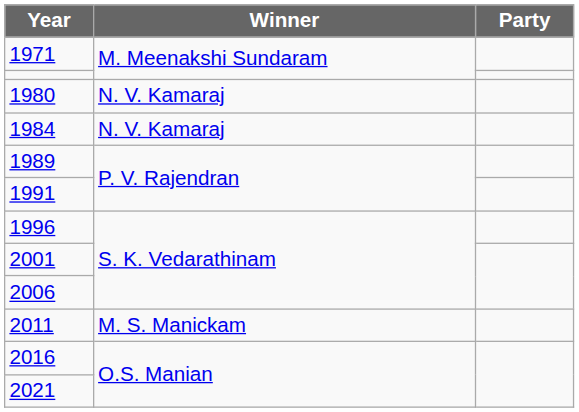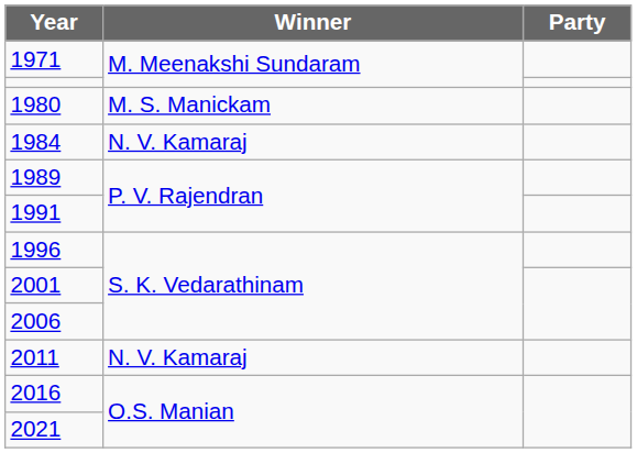1980 | Winner: N. V. Kamaraj -> M. S. Manickam
2011 | Winner: M. S. Manickam -> N. V. Kamaraj
